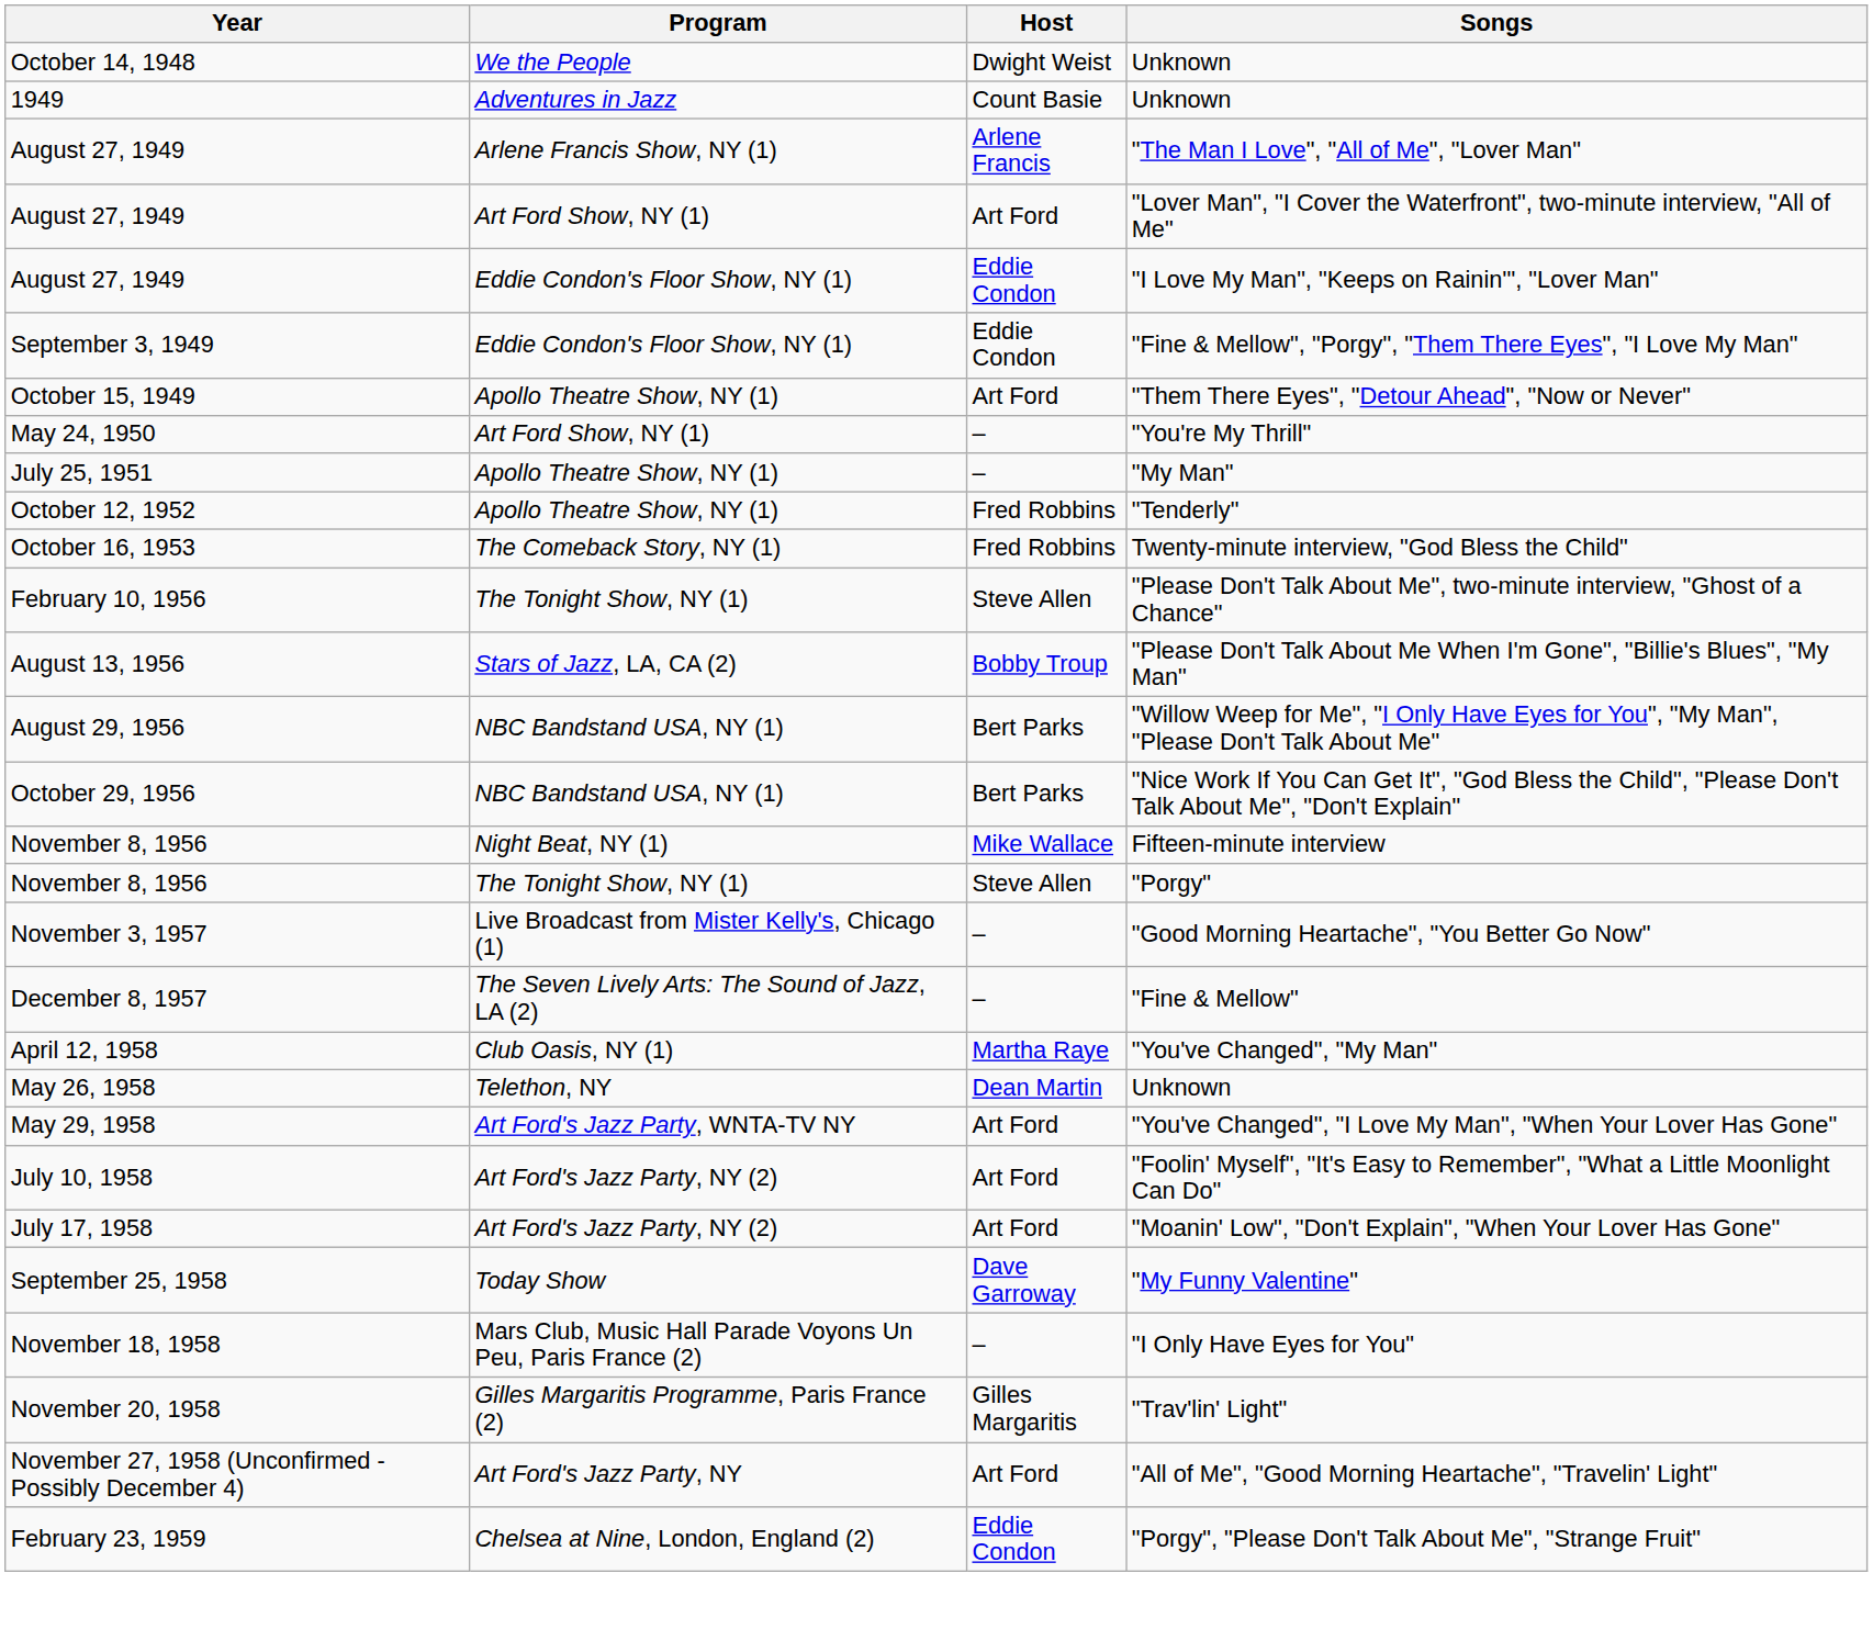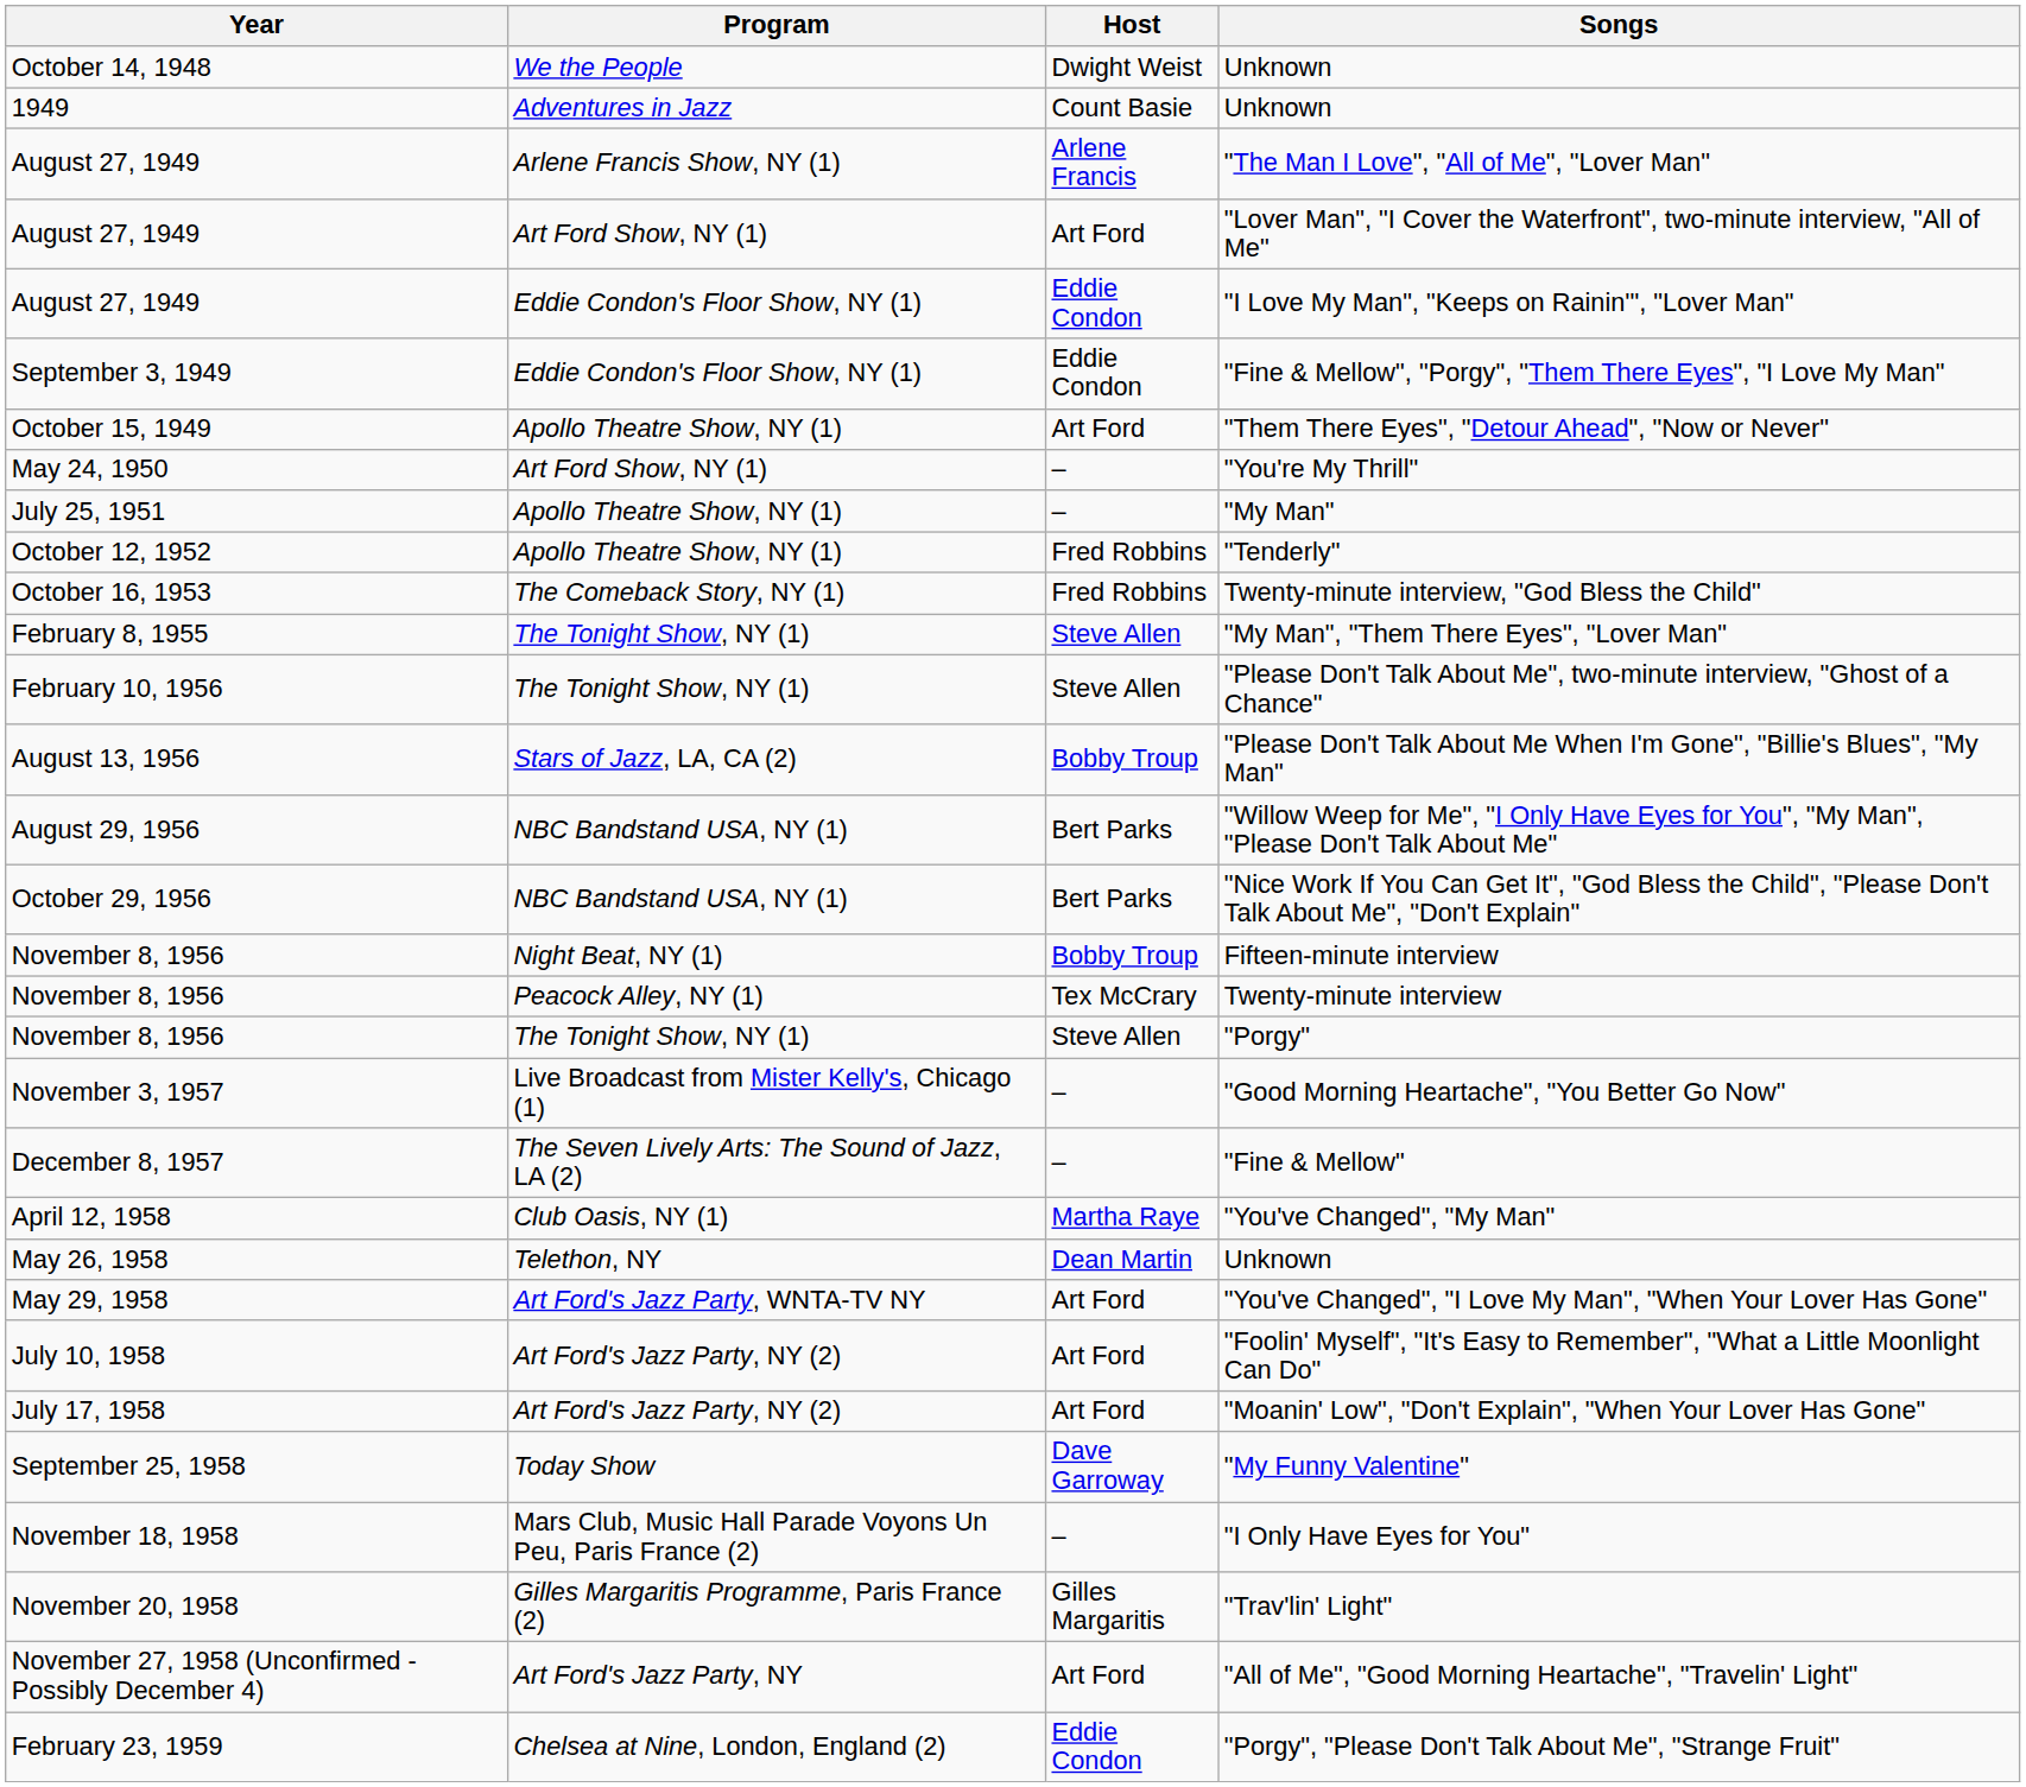+ row: February 8, 1955 | The Tonight Show, NY (1) | Steve Allen | "My Man", "Them There Eyes", "Lover Man"
Fifteen-minute interview | Host: Mike Wallace -> Bobby Troup
+ row: November 8, 1956 | Peacock Alley, NY (1) | Tex McCrary | Twenty-minute interview
